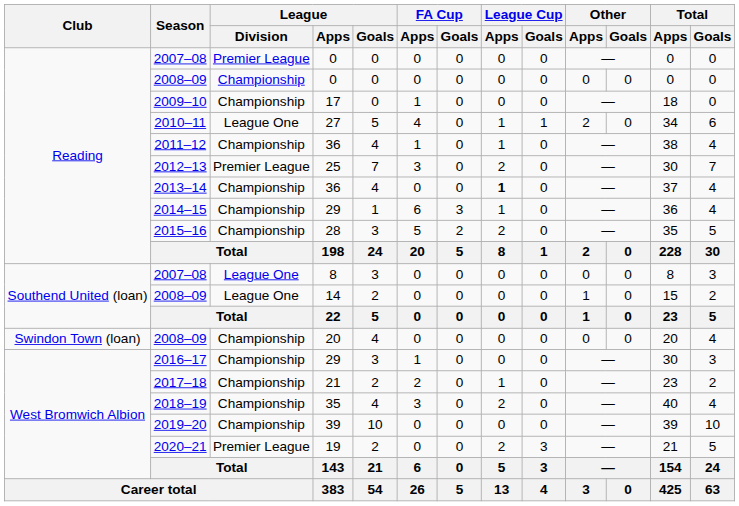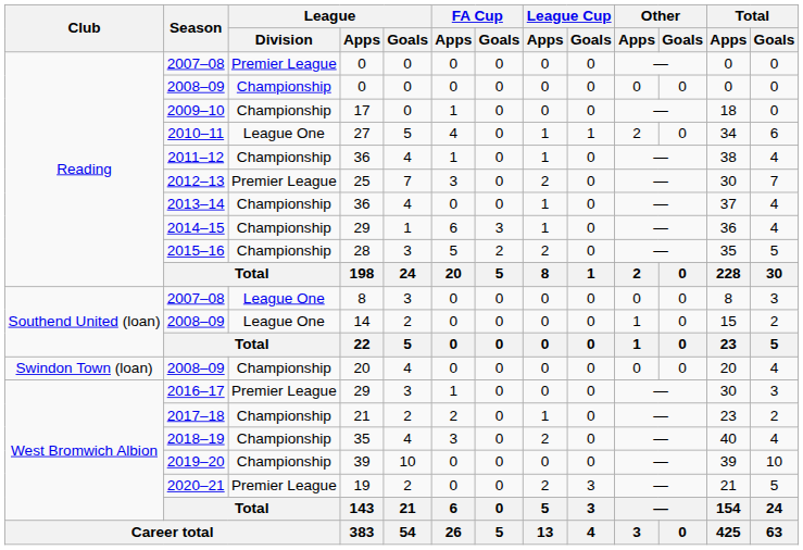2013–14 | League Cup / Apps: bold -> normal
2016–17 | League / Division: Championship -> Premier League
